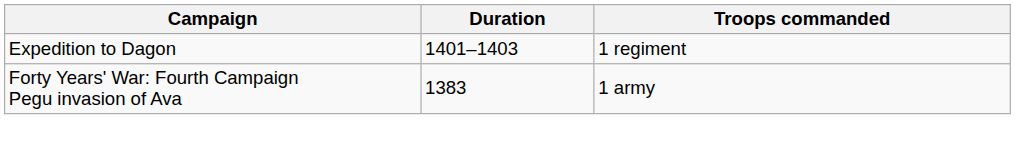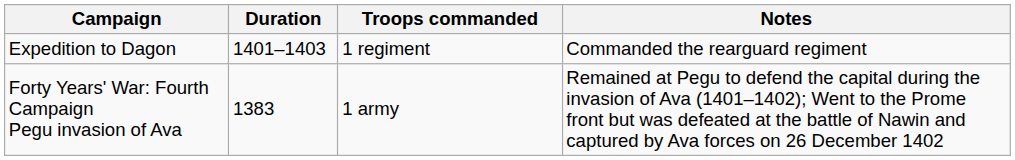+ column: Notes | Commanded the rearguard regiment | Remained at Pegu to defend the capital during the invasion of Ava (1401–1402); Went to the Prome front but was defeated at the battle of Nawin and captured by Ava forces on 26 December 1402
